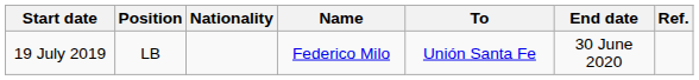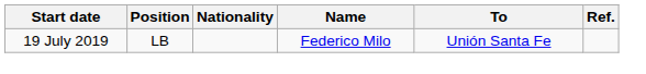- column: End date | 30 June 2020
